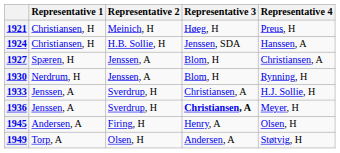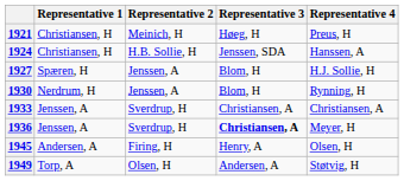1927 | Representative 4: Christiansen, A -> H.J. Sollie, H
1933 | Representative 4: H.J. Sollie, H -> Christiansen, A
